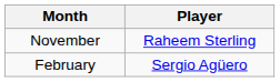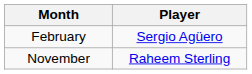rows swapped: November <-> February
